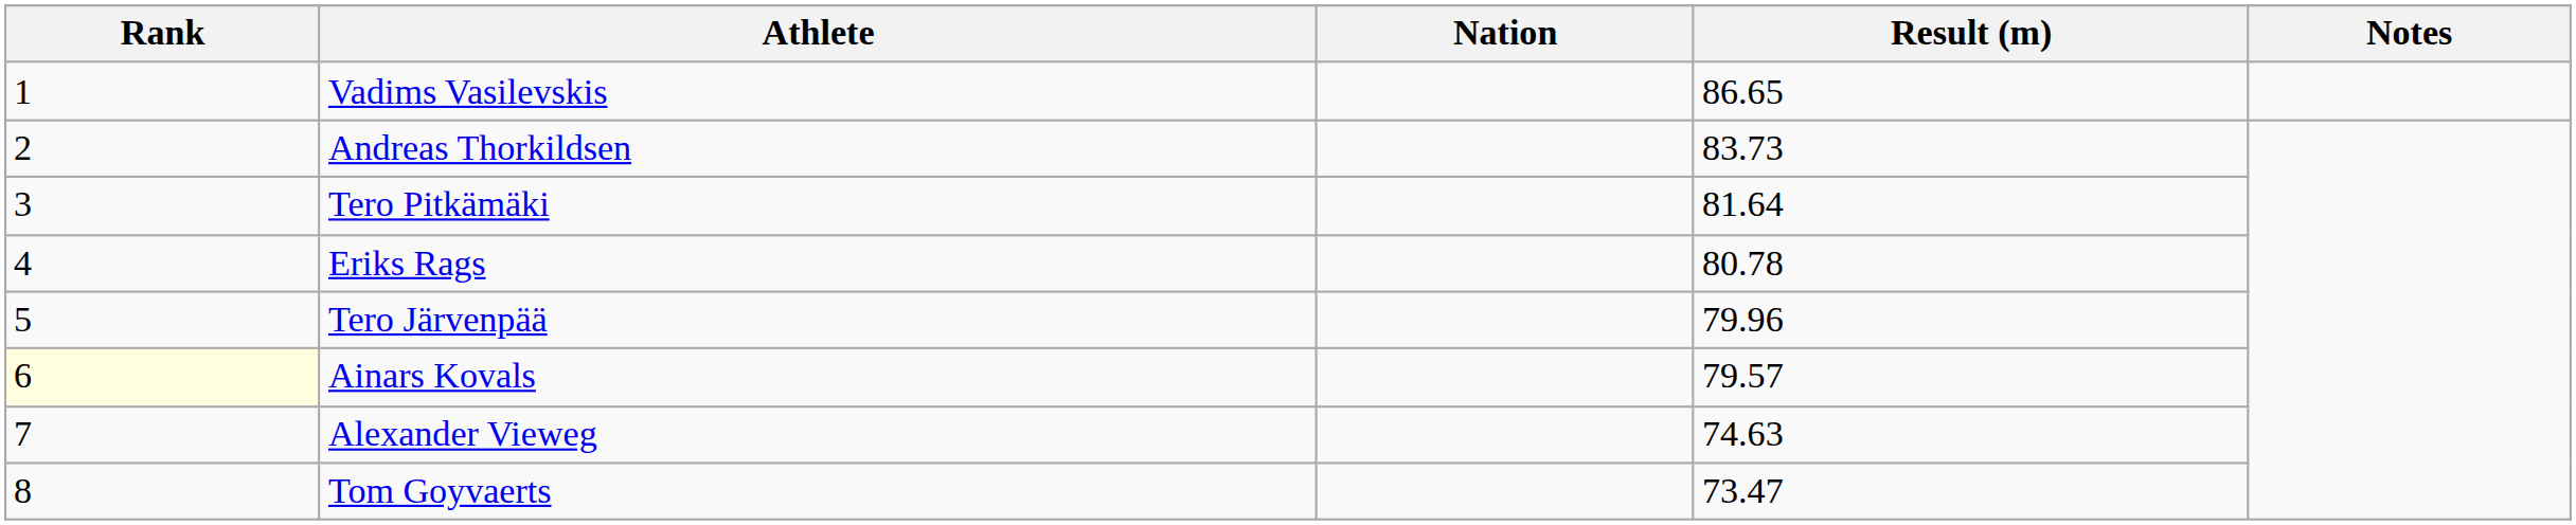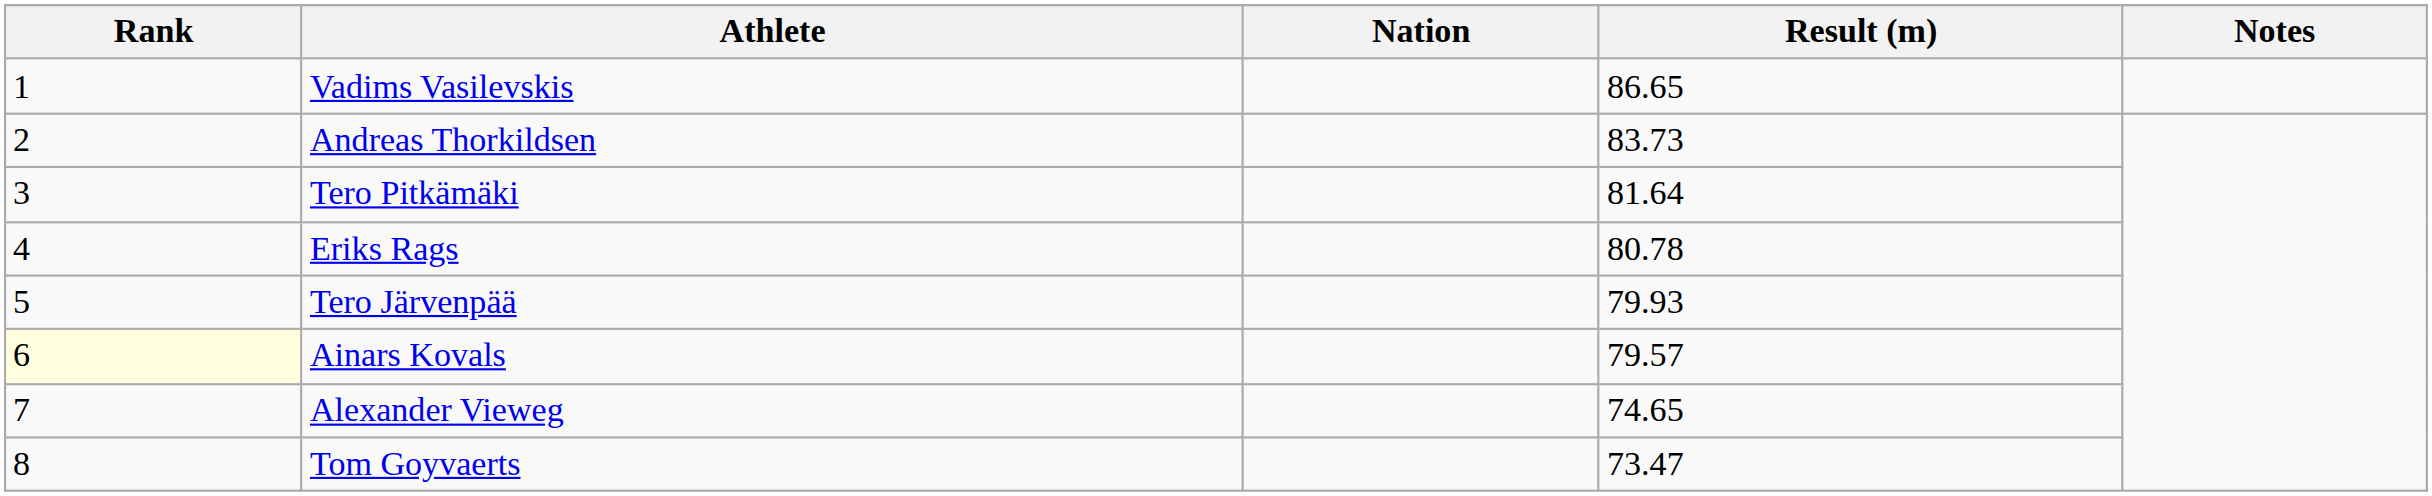Tero Järvenpää | Result (m): 79.96 -> 79.93
Alexander Vieweg | Result (m): 74.63 -> 74.65
